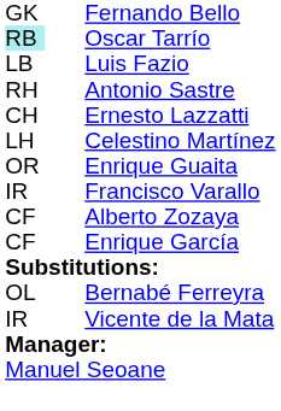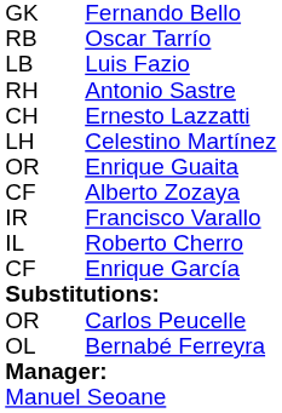Oscar Tarrío | column 1: paleturquoise background -> no background
rows swapped: Francisco Varallo <-> Alberto Zozaya
+ row: IL | Roberto Cherro
+ row: OR | Carlos Peucelle
- row: IR | Vicente de la Mata
